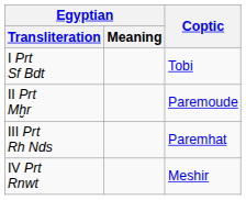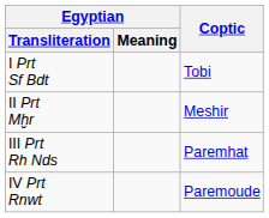II Prt Mḫr | Coptic: Paremoude -> Meshir
IV Prt Rnwt | Coptic: Meshir -> Paremoude
